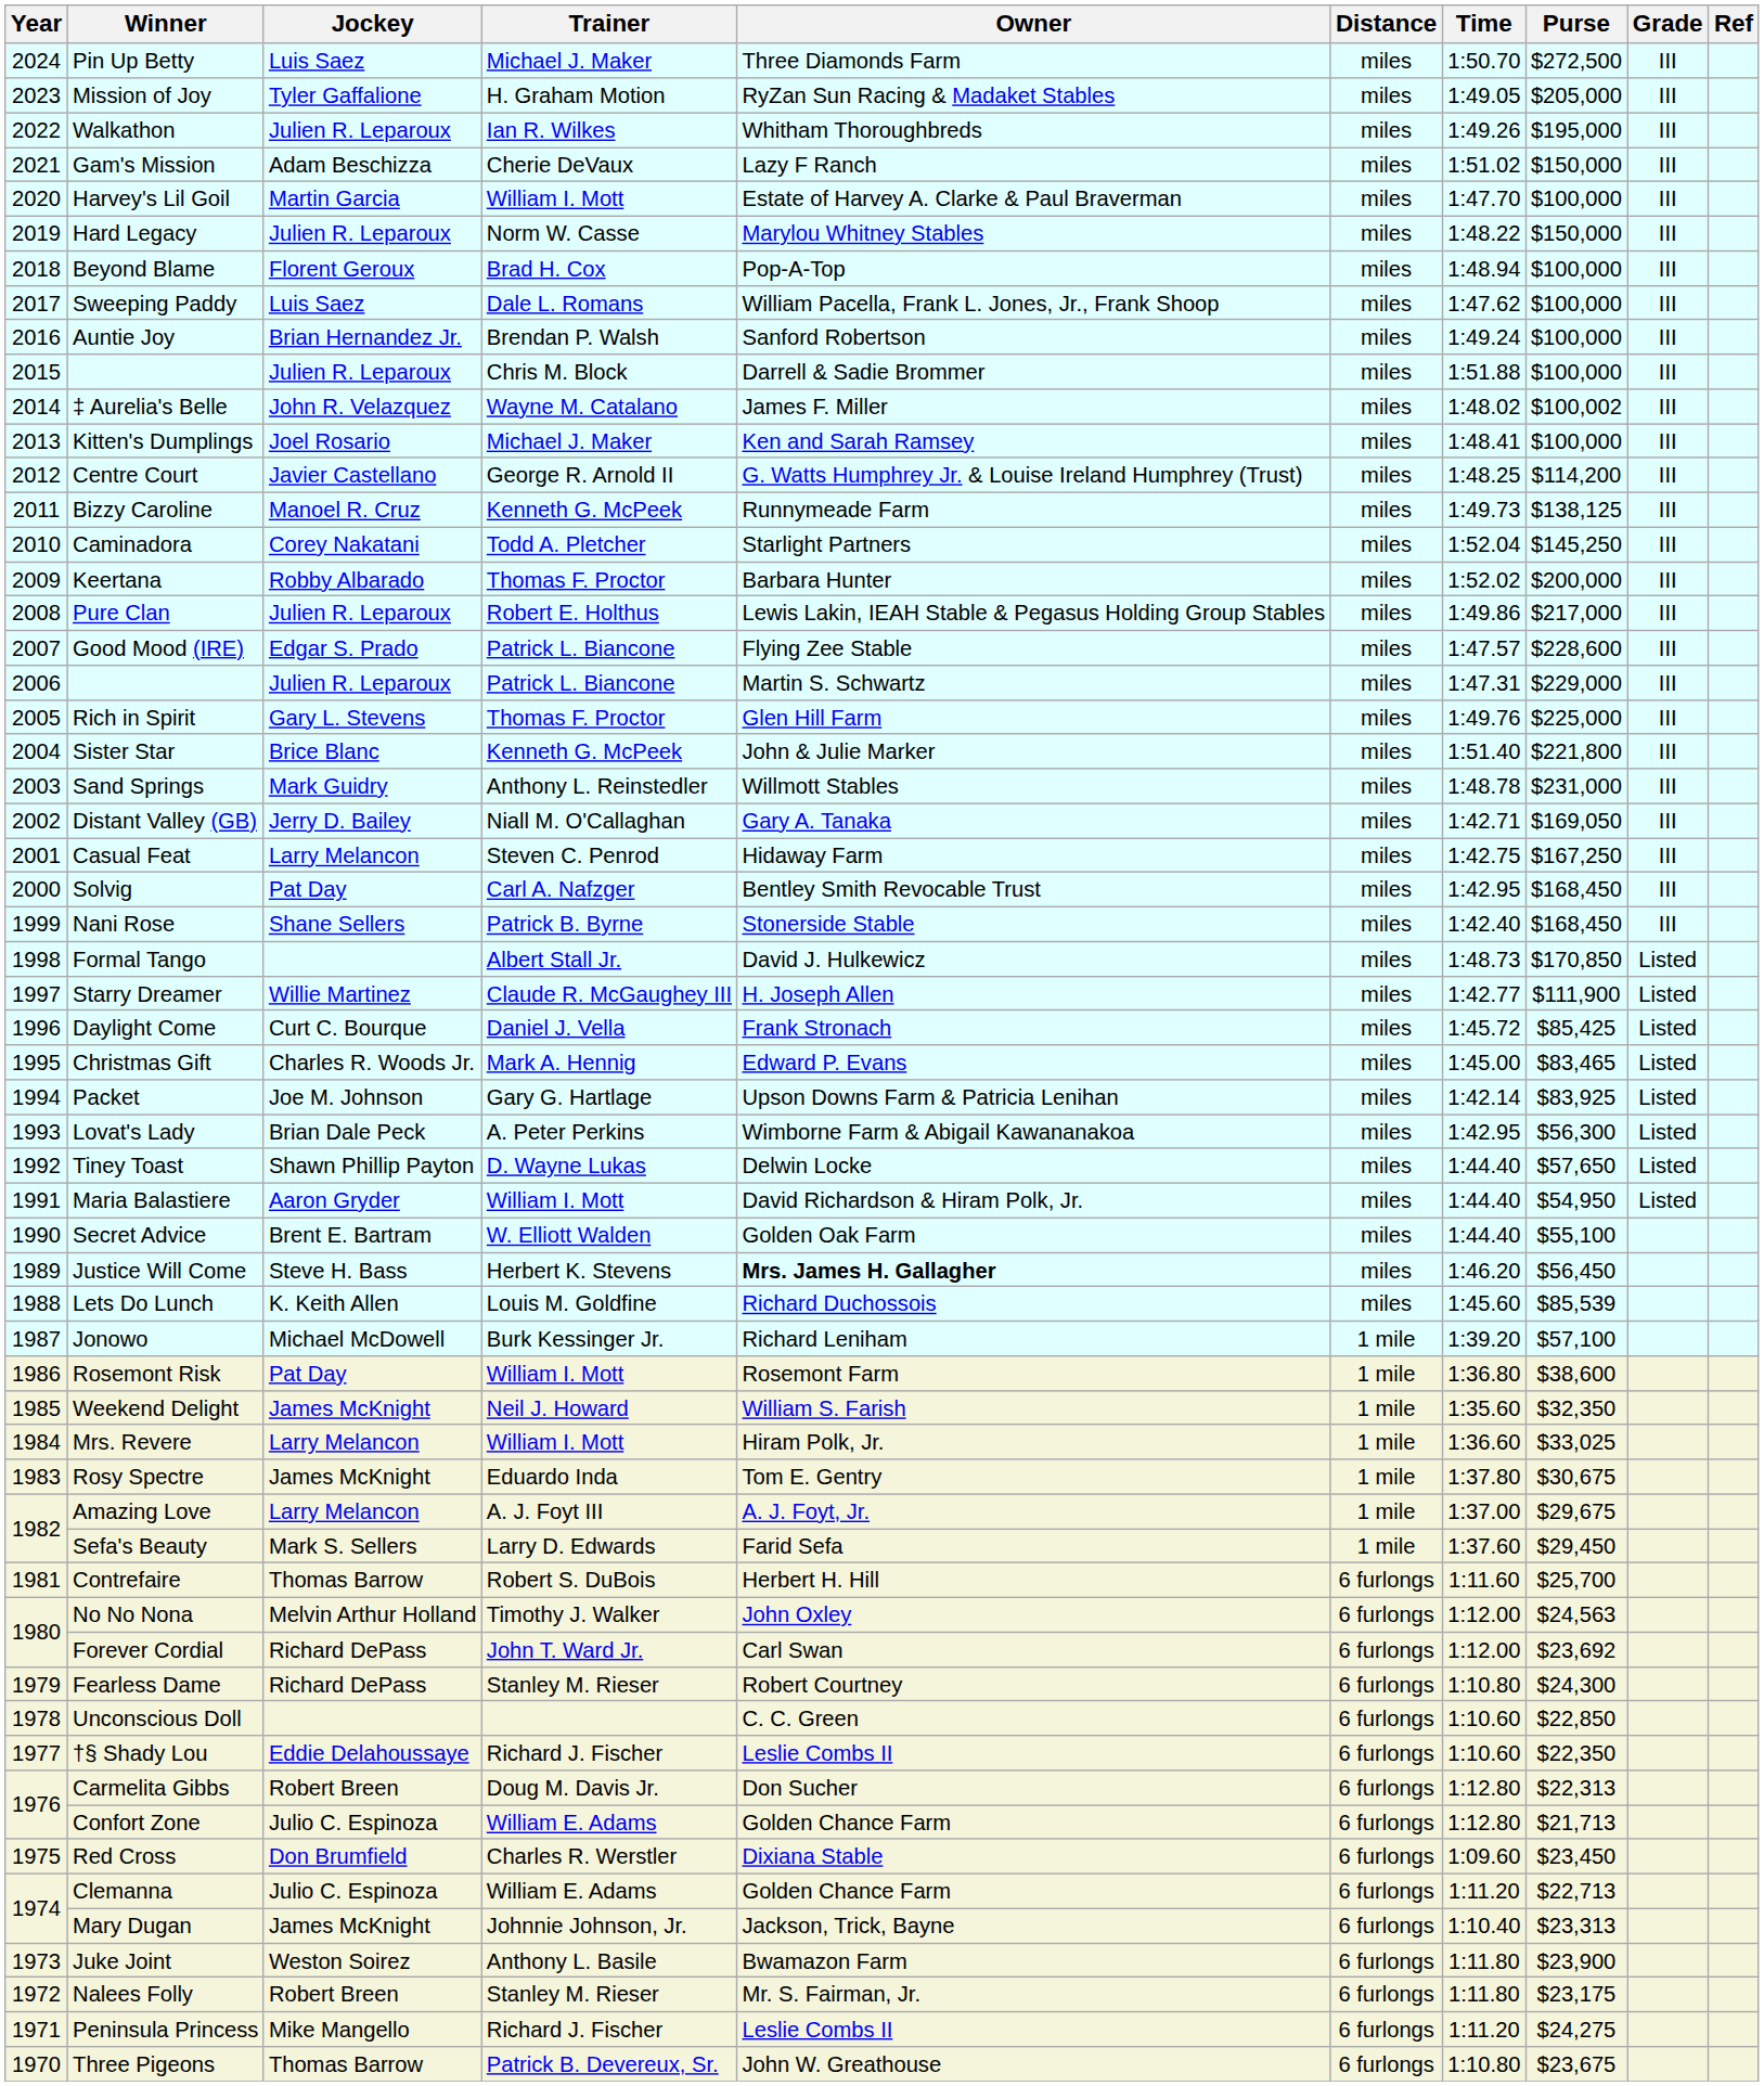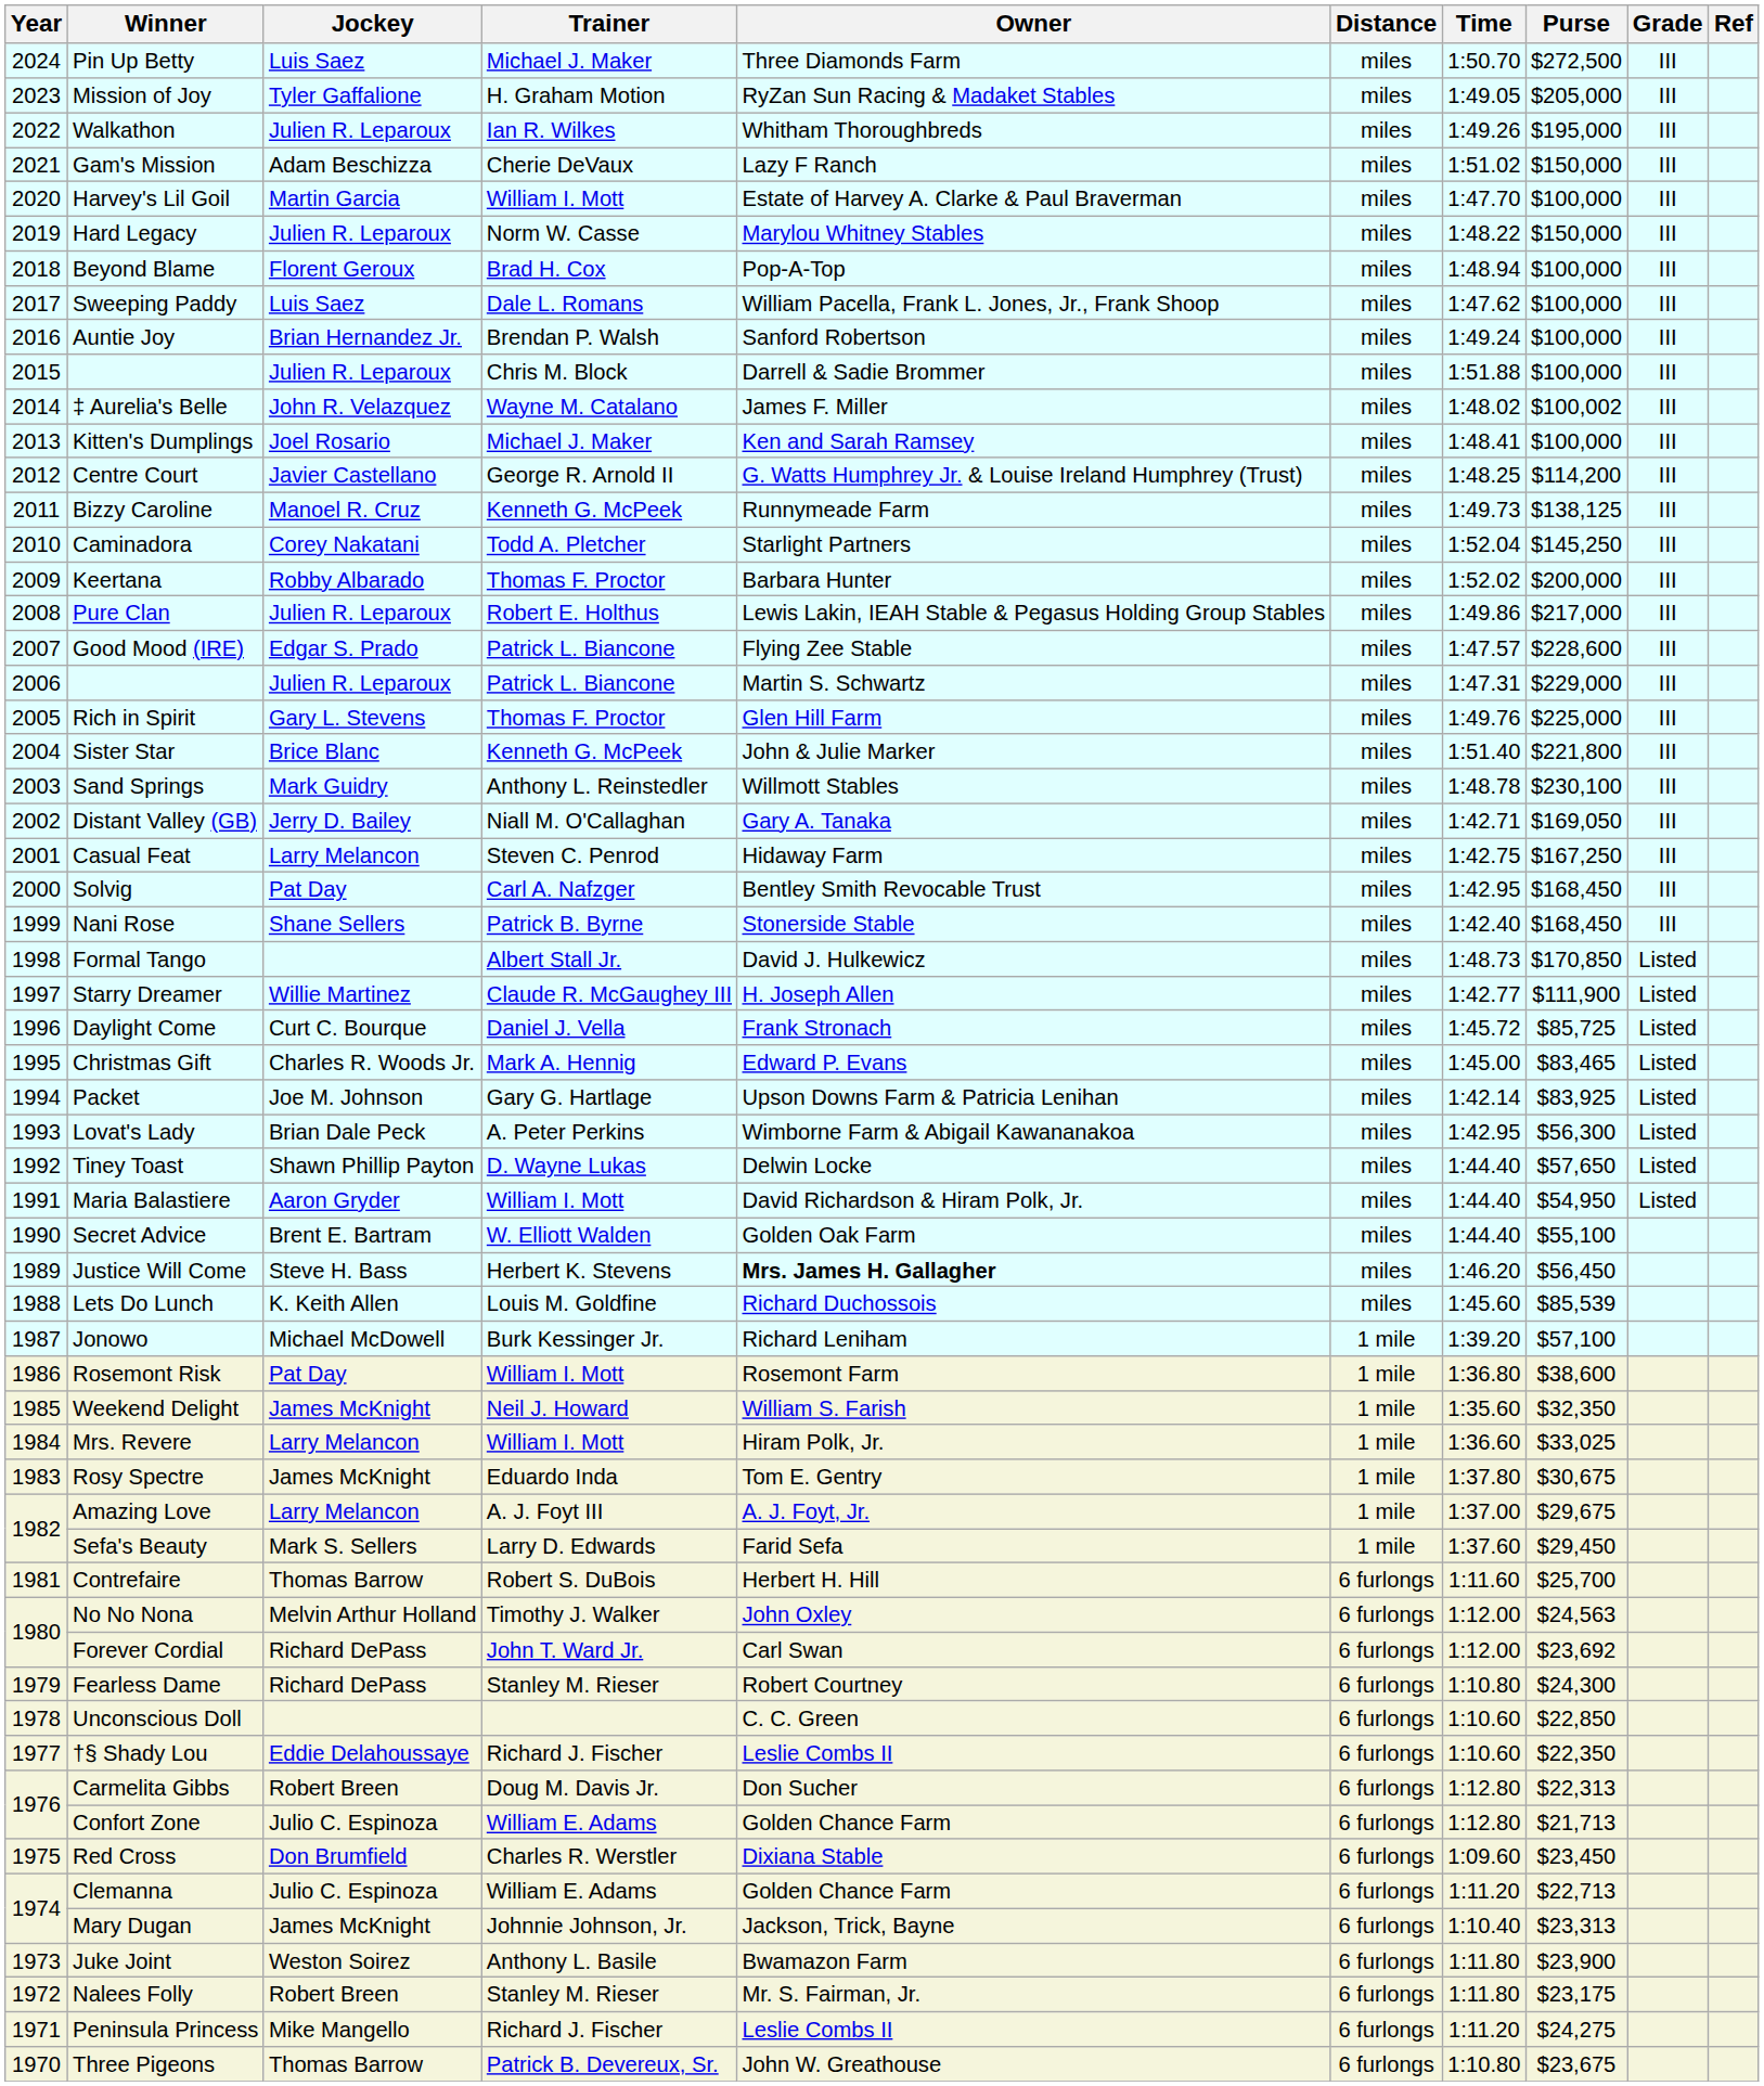Sand Springs | Purse: $231,000 -> $230,100
Daylight Come | Purse: $85,425 -> $85,725
